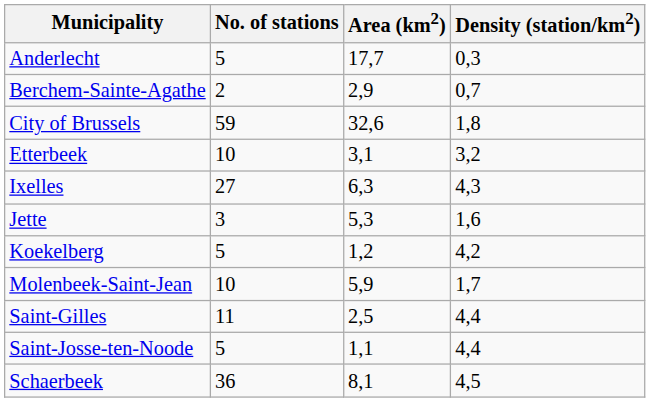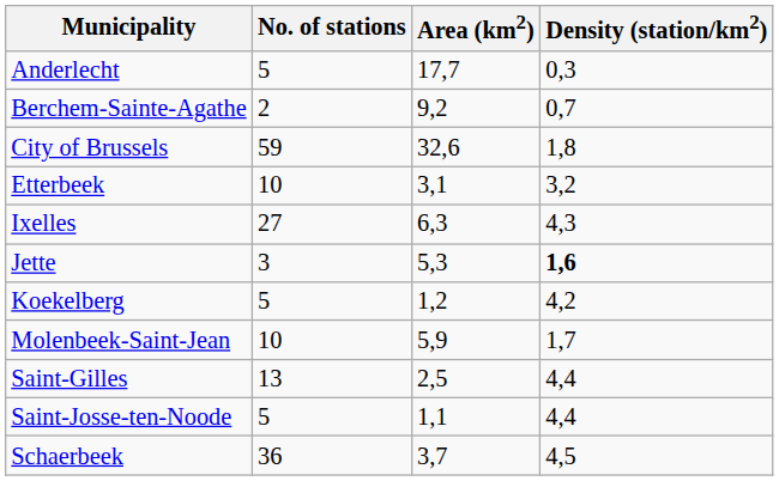Berchem-Sainte-Agathe | Area (km2): 2,9 -> 9,2
Jette | Density (station/km2): normal -> bold
Saint-Gilles | No. of stations: 11 -> 13
Schaerbeek | Area (km2): 8,1 -> 3,7
